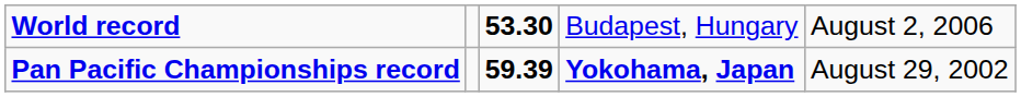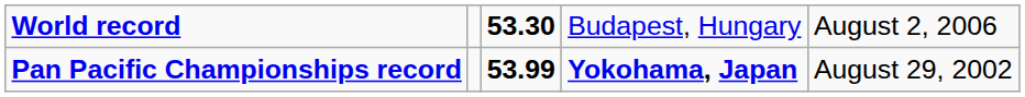Pan Pacific Championships record | column 3: 59.39 -> 53.99
